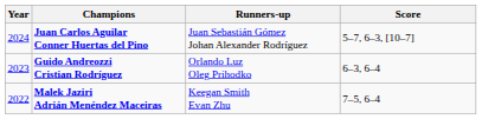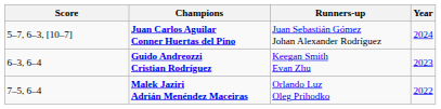columns swapped: Year <-> Score
Guido Andreozzi Cristian Rodríguez | Runners-up: Orlando Luz Oleg Prihodko -> Keegan Smith Evan Zhu
Malek Jaziri Adrián Menéndez Maceiras | Runners-up: Keegan Smith Evan Zhu -> Orlando Luz Oleg Prihodko
